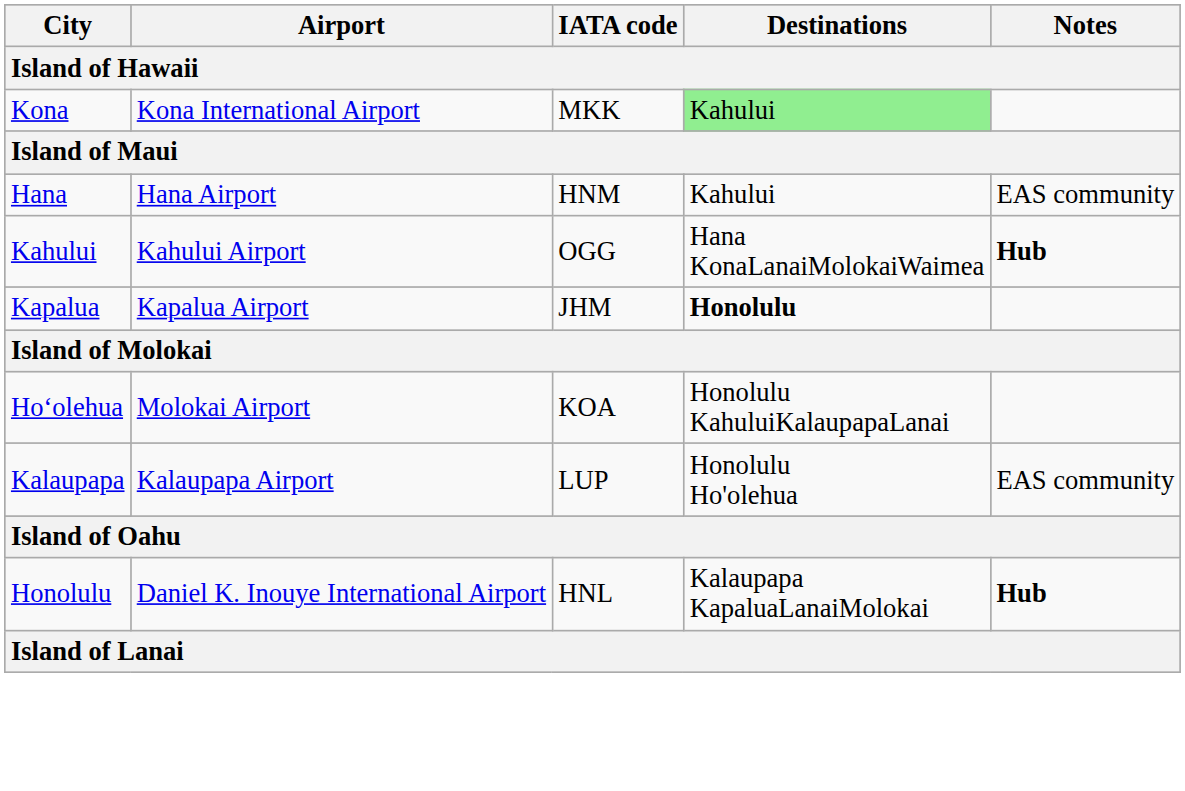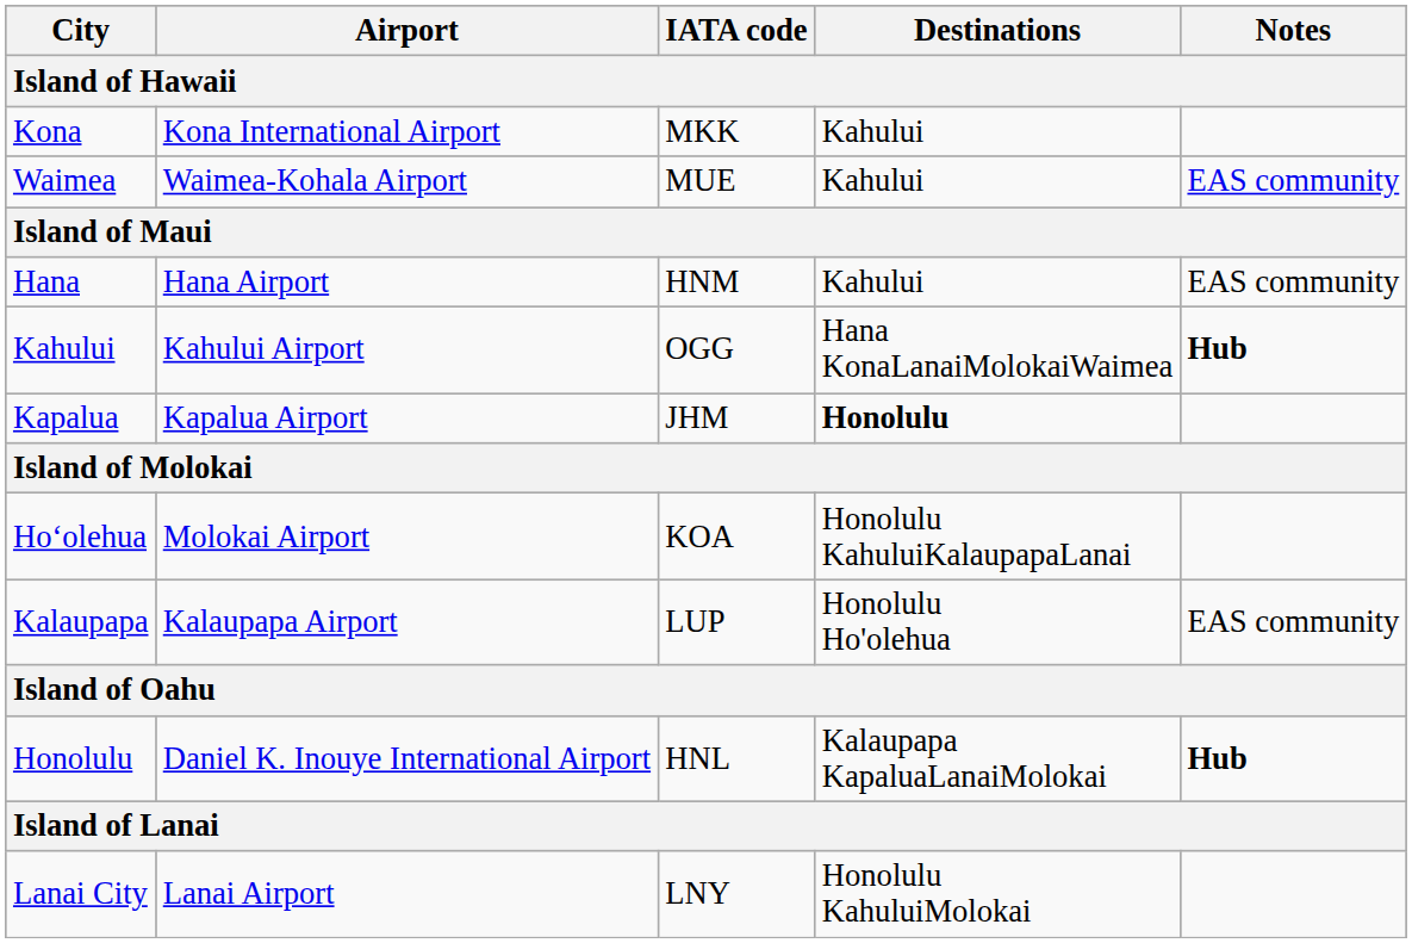Kona | Destinations: lightgreen background -> no background
+ row: Waimea | Waimea-Kohala Airport | MUE | Kahului | EAS community
+ row: Lanai City | Lanai Airport | LNY | Honolulu KahuluiMolokai
